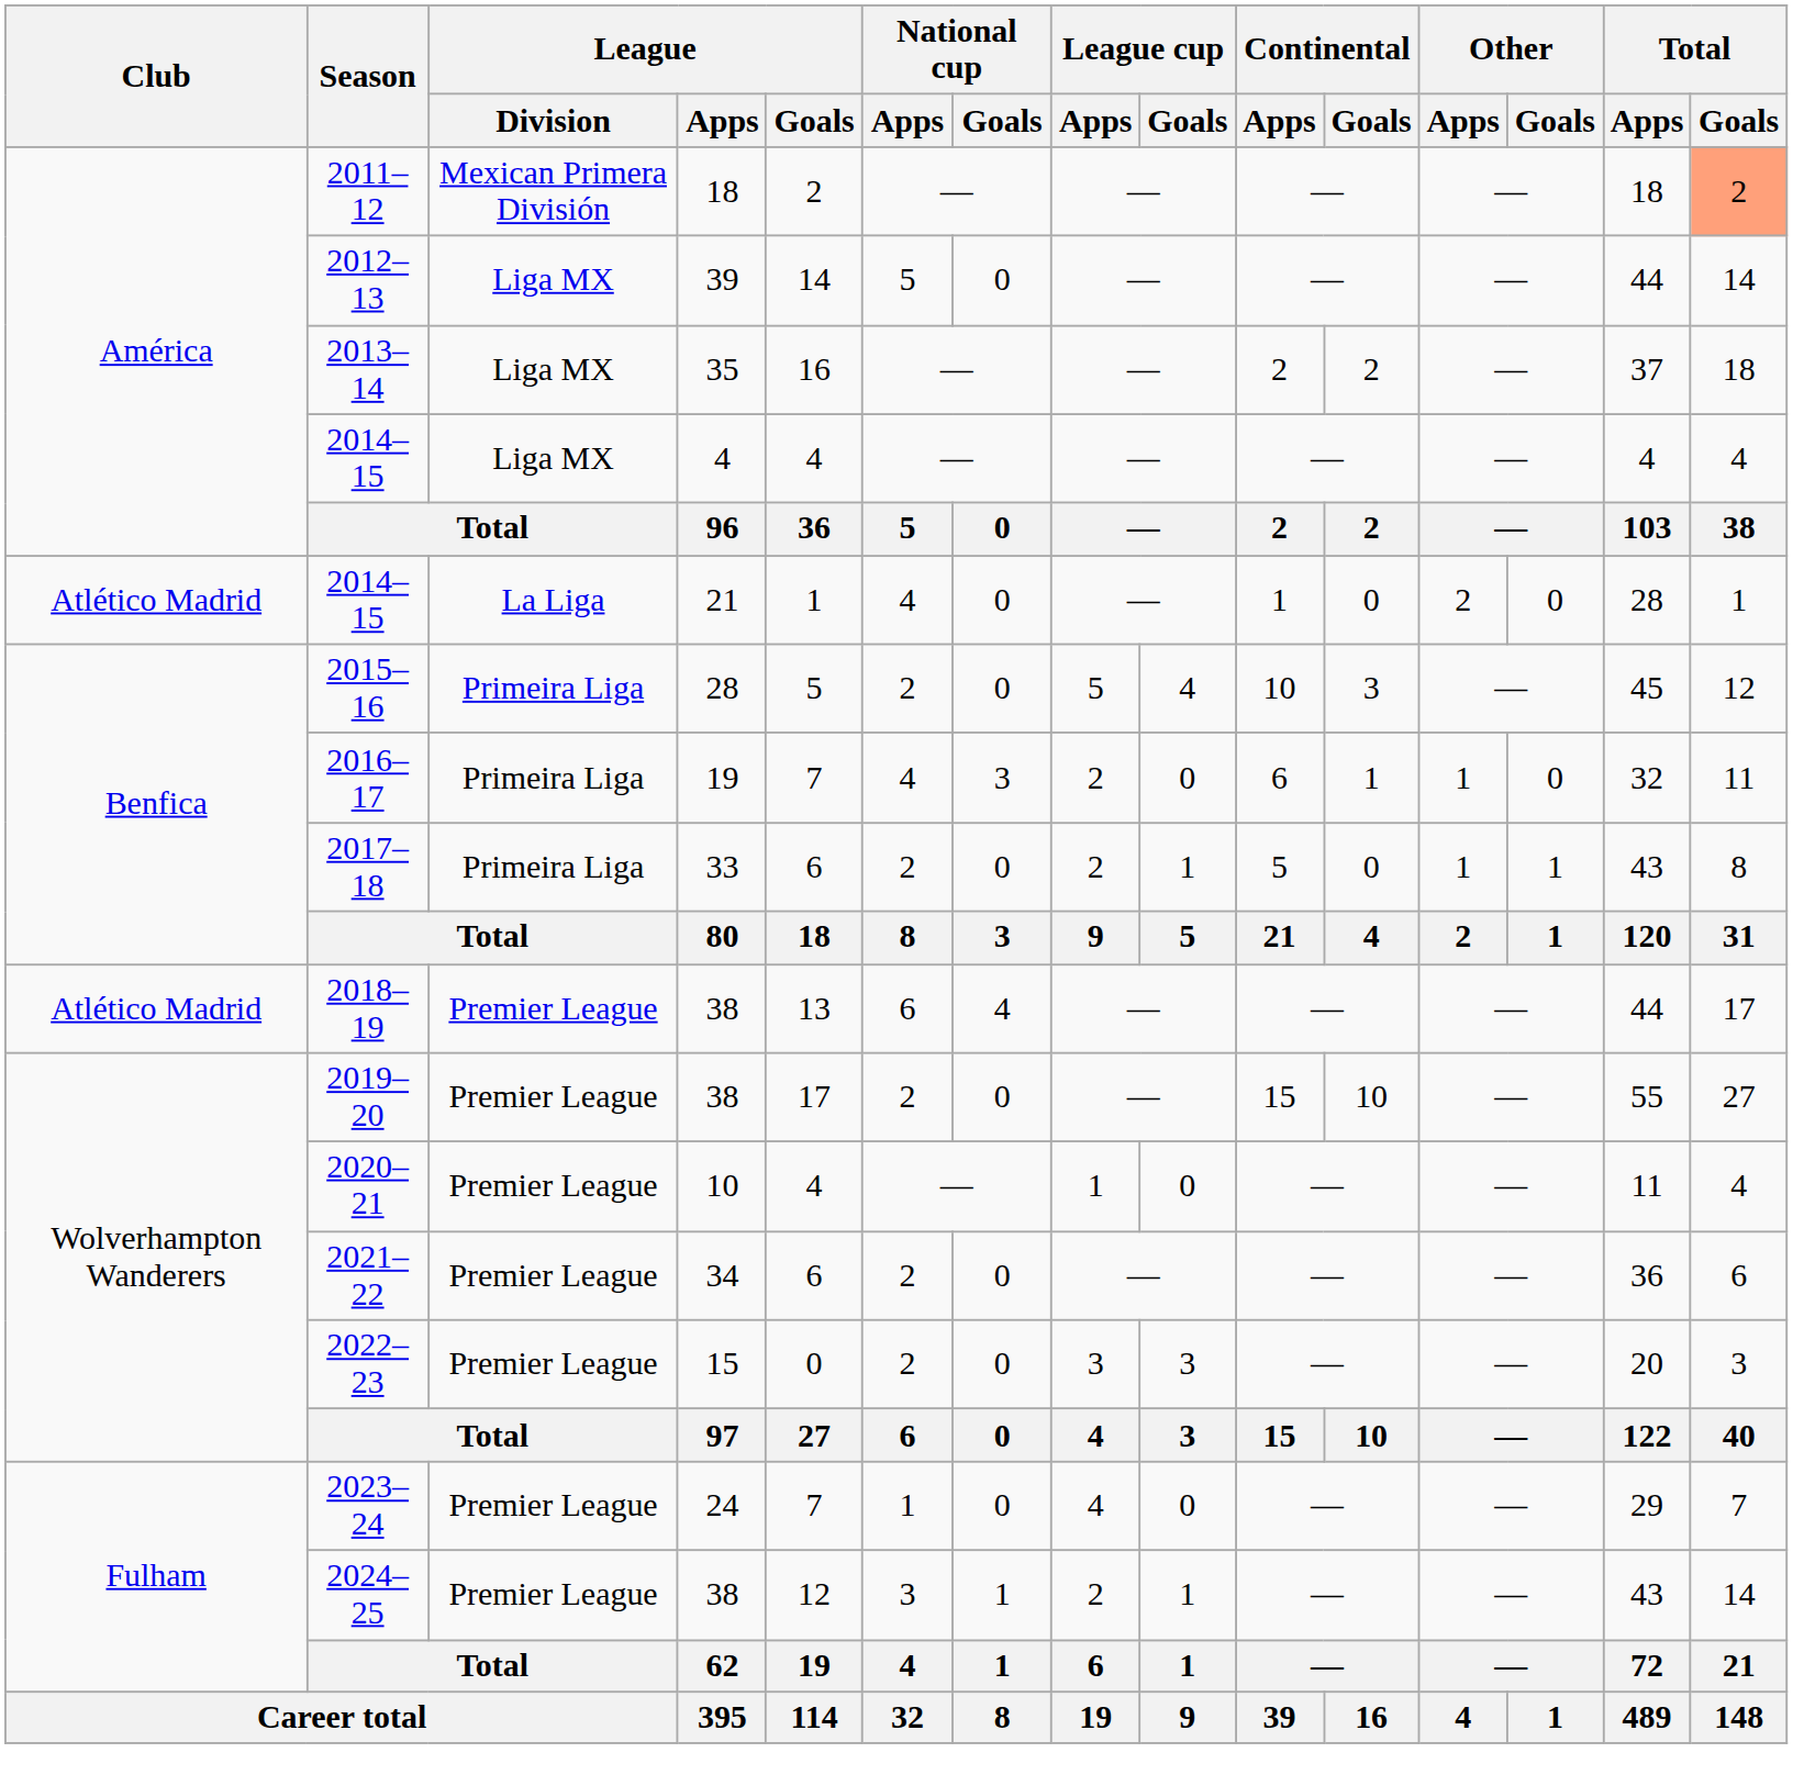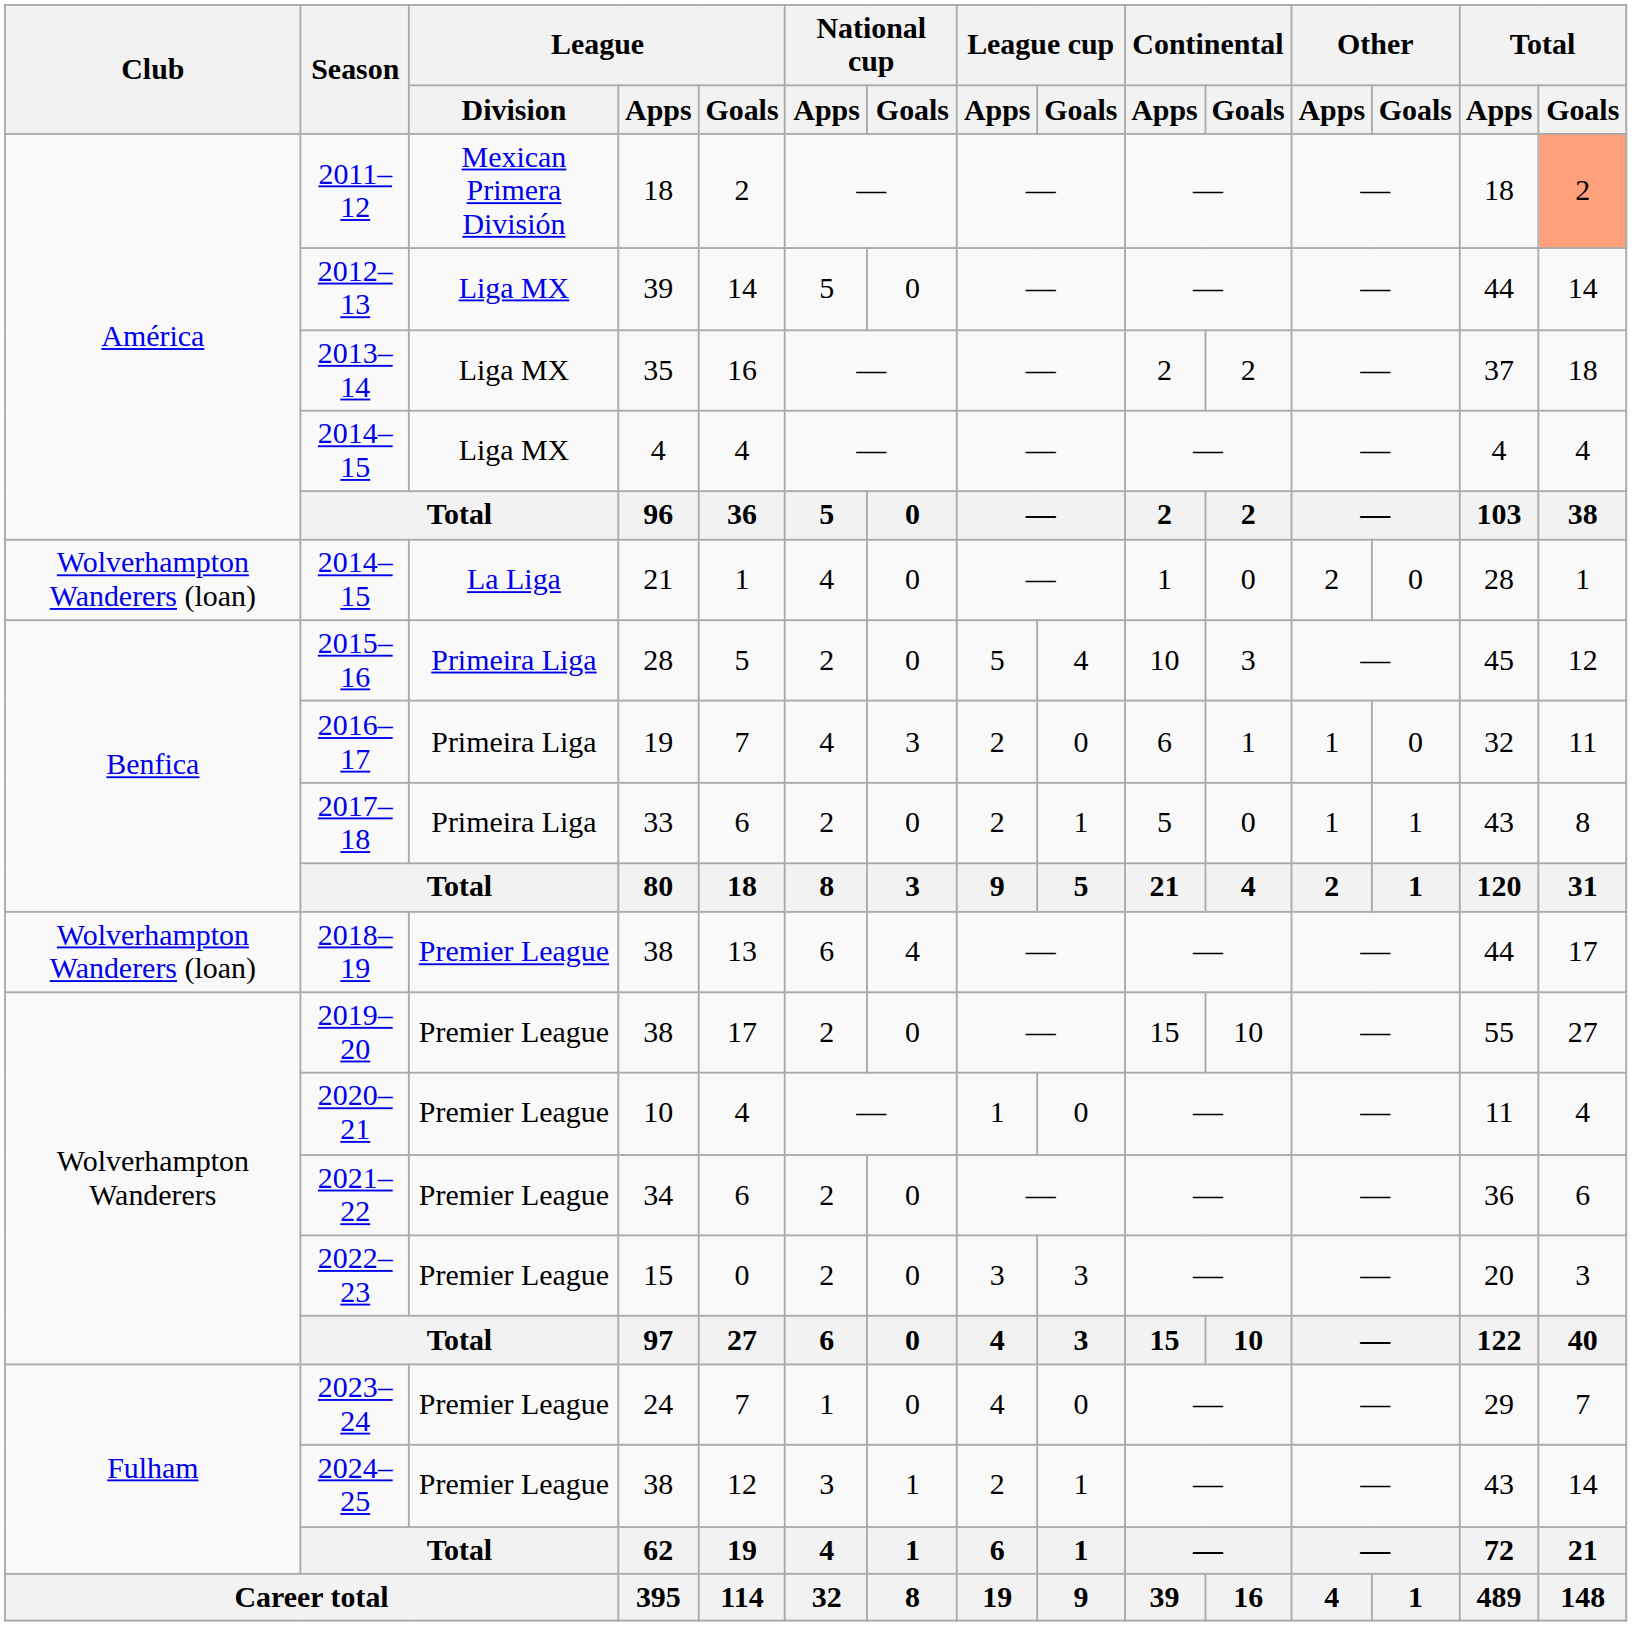2014–15 / 21 | Club: Atlético Madrid -> Wolverhampton Wanderers (loan)
2018–19 | Club: Atlético Madrid -> Wolverhampton Wanderers (loan)
